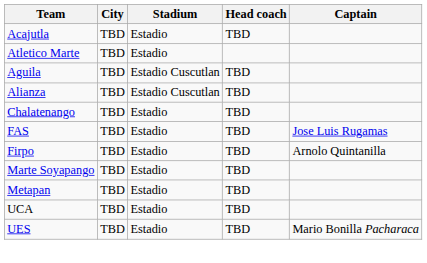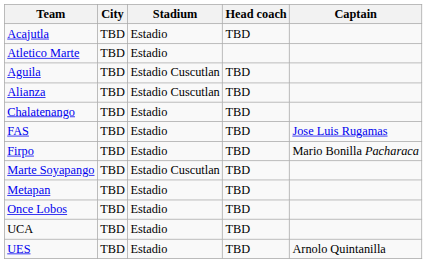Firpo | Captain: Arnolo Quintanilla -> Mario Bonilla Pacharaca
Marte Soyapango | Stadium: Estadio -> Estadio Cuscutlan
+ row: Once Lobos | TBD | Estadio | TBD
UES | Captain: Mario Bonilla Pacharaca -> Arnolo Quintanilla
